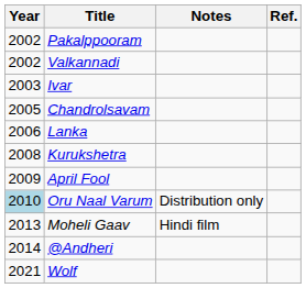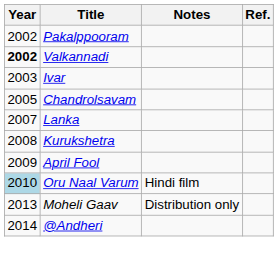Valkannadi | Year: normal -> bold
Lanka | Year: 2006 -> 2007
Oru Naal Varum | Notes: Distribution only -> Hindi film
Moheli Gaav | Notes: Hindi film -> Distribution only
- row: 2021 | Wolf
